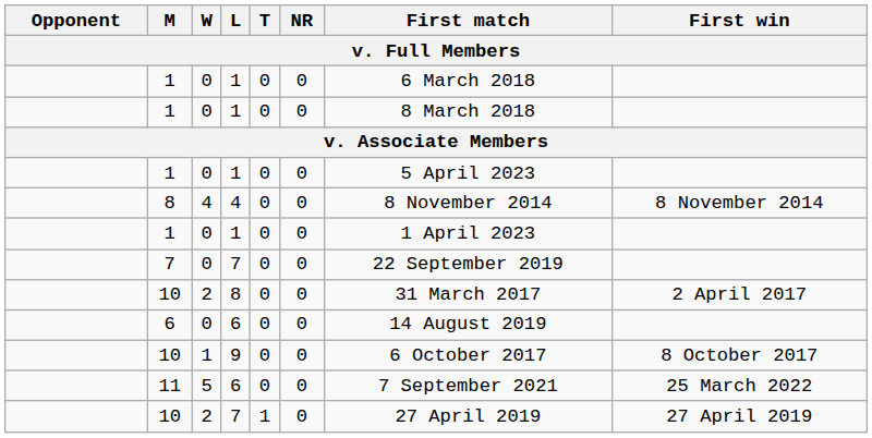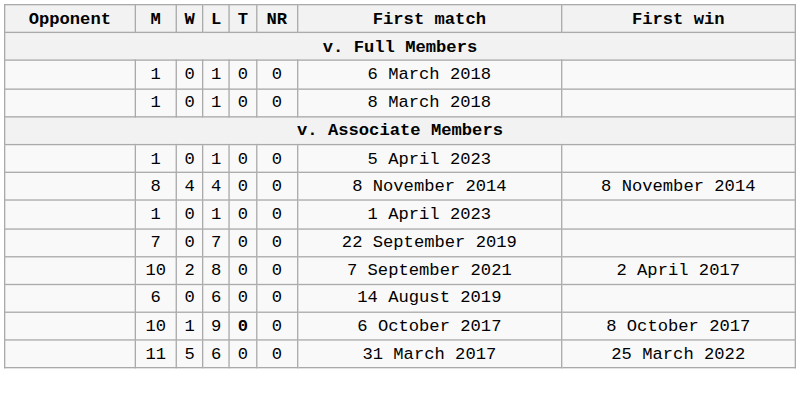10 / 8 | First match: 31 March 2017 -> 7 September 2021
10 / 9 | T: normal -> bold
11 | First match: 7 September 2021 -> 31 March 2017
- row: 10 | 2 | 7 | 1 | 0 | 27 April 2019 | 27 April 2019
